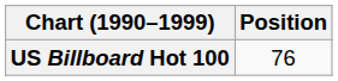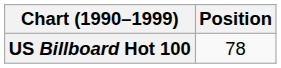US Billboard Hot 100 | Position: 76 -> 78
